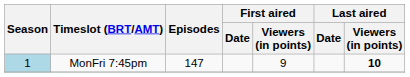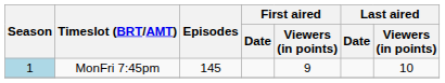MonFri 7:45pm | Episodes: 147 -> 145
MonFri 7:45pm | Last aired / Viewers (in points): bold -> normal
